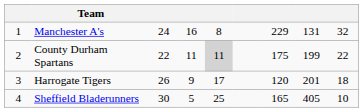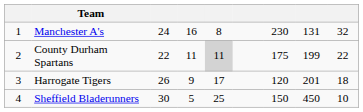Manchester A's | column 7: 229 -> 230
Sheffield Bladerunners | column 7: 165 -> 150
Sheffield Bladerunners | column 8: 405 -> 450
